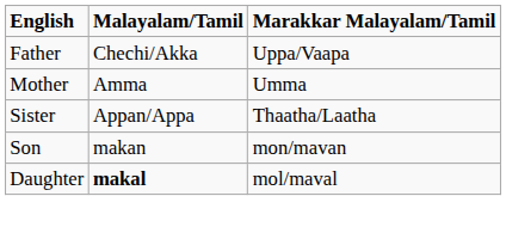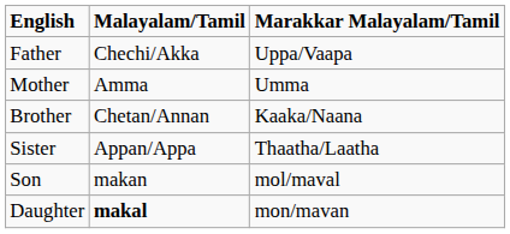+ row: Brother | Chetan/Annan | Kaaka/Naana
Son | Marakkar Malayalam/Tamil: mon/mavan -> mol/maval
Daughter | Marakkar Malayalam/Tamil: mol/maval -> mon/mavan
